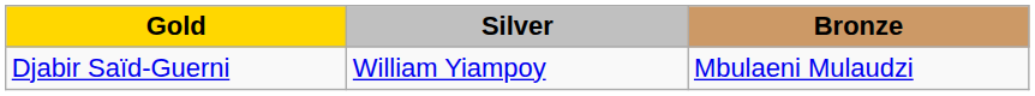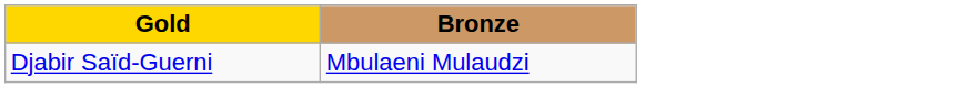- column: Silver | William Yiampoy
